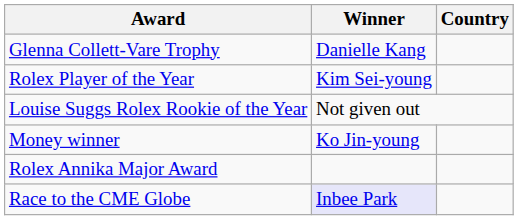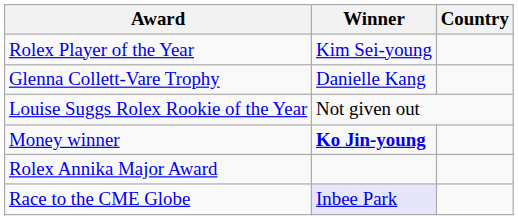rows swapped: Rolex Player of the Year <-> Glenna Collett-Vare Trophy
Money winner | Winner: normal -> bold
